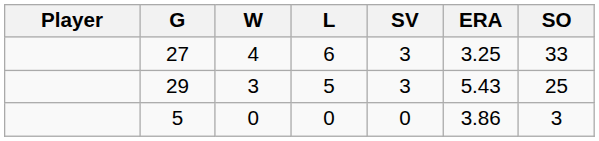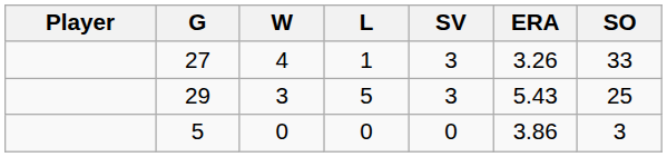4 | L: 6 -> 1
4 | ERA: 3.25 -> 3.26
